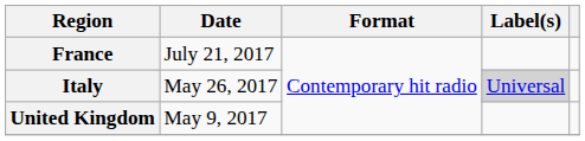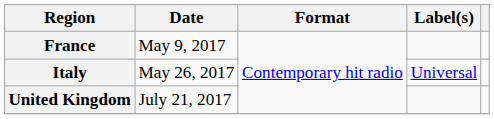France | Date: July 21, 2017 -> May 9, 2017
Italy | Label(s): lightgrey background -> no background
United Kingdom | Date: May 9, 2017 -> July 21, 2017
